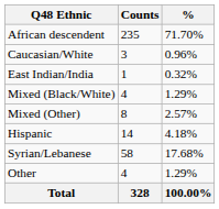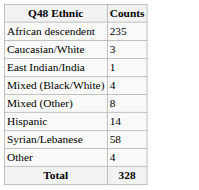- column: % | 71.70% | 0.96% | 0.32% | 1.29% | 2.57% | 4.18% | 17.68% | 1.29% | 100.00%
